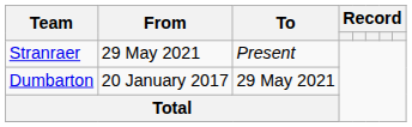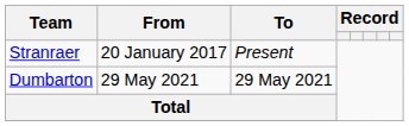Stranraer | From: 29 May 2021 -> 20 January 2017
Dumbarton | From: 20 January 2017 -> 29 May 2021
